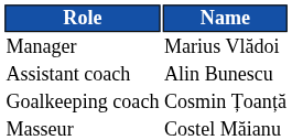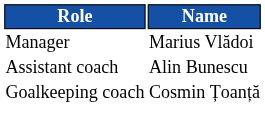- row: Masseur | Costel Măianu
